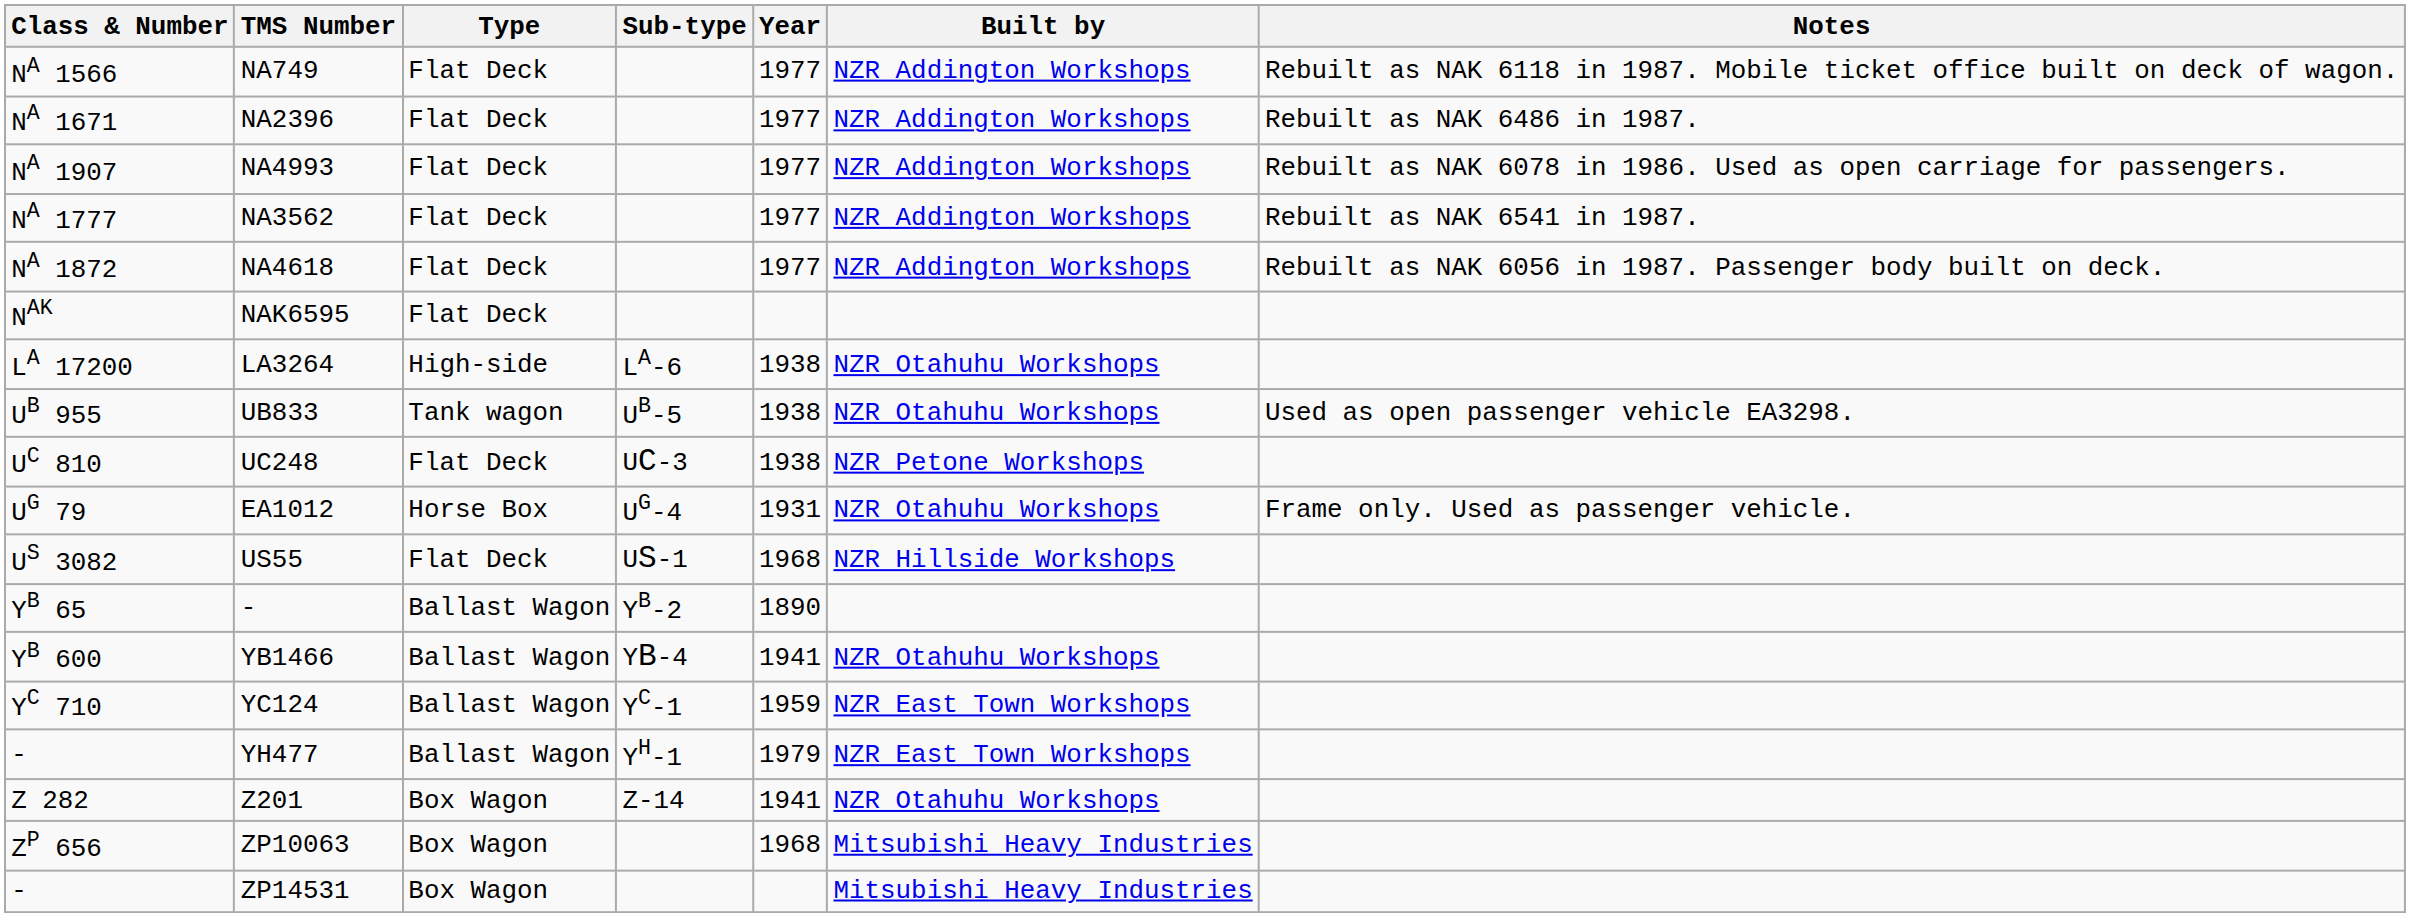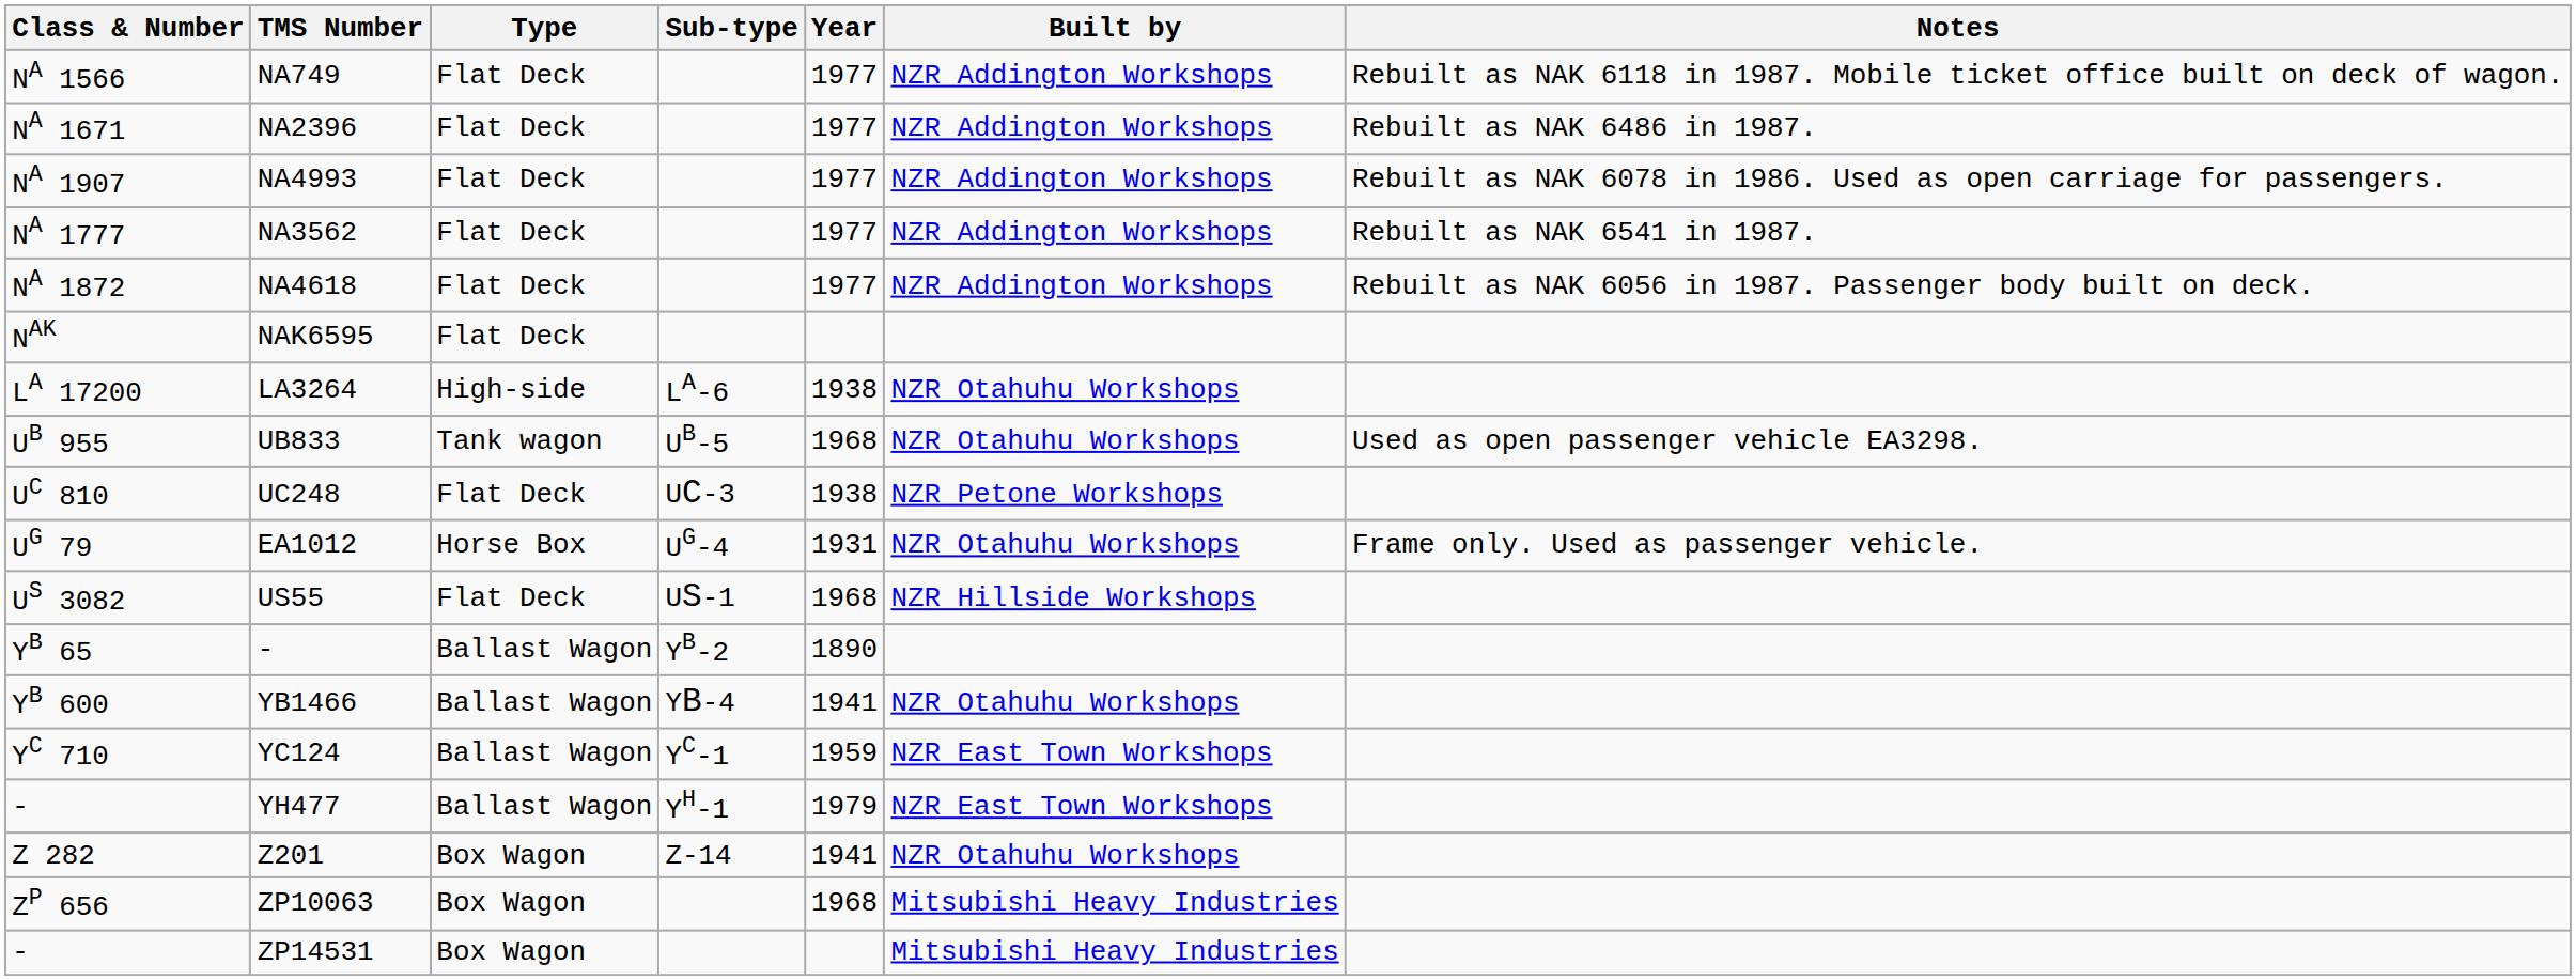UB833 | Year: 1938 -> 1968
